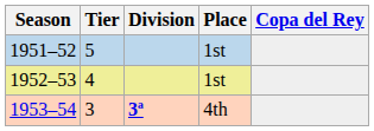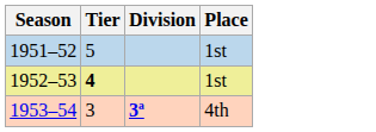- column: Copa del Rey
1952–53 | Tier: normal -> bold
